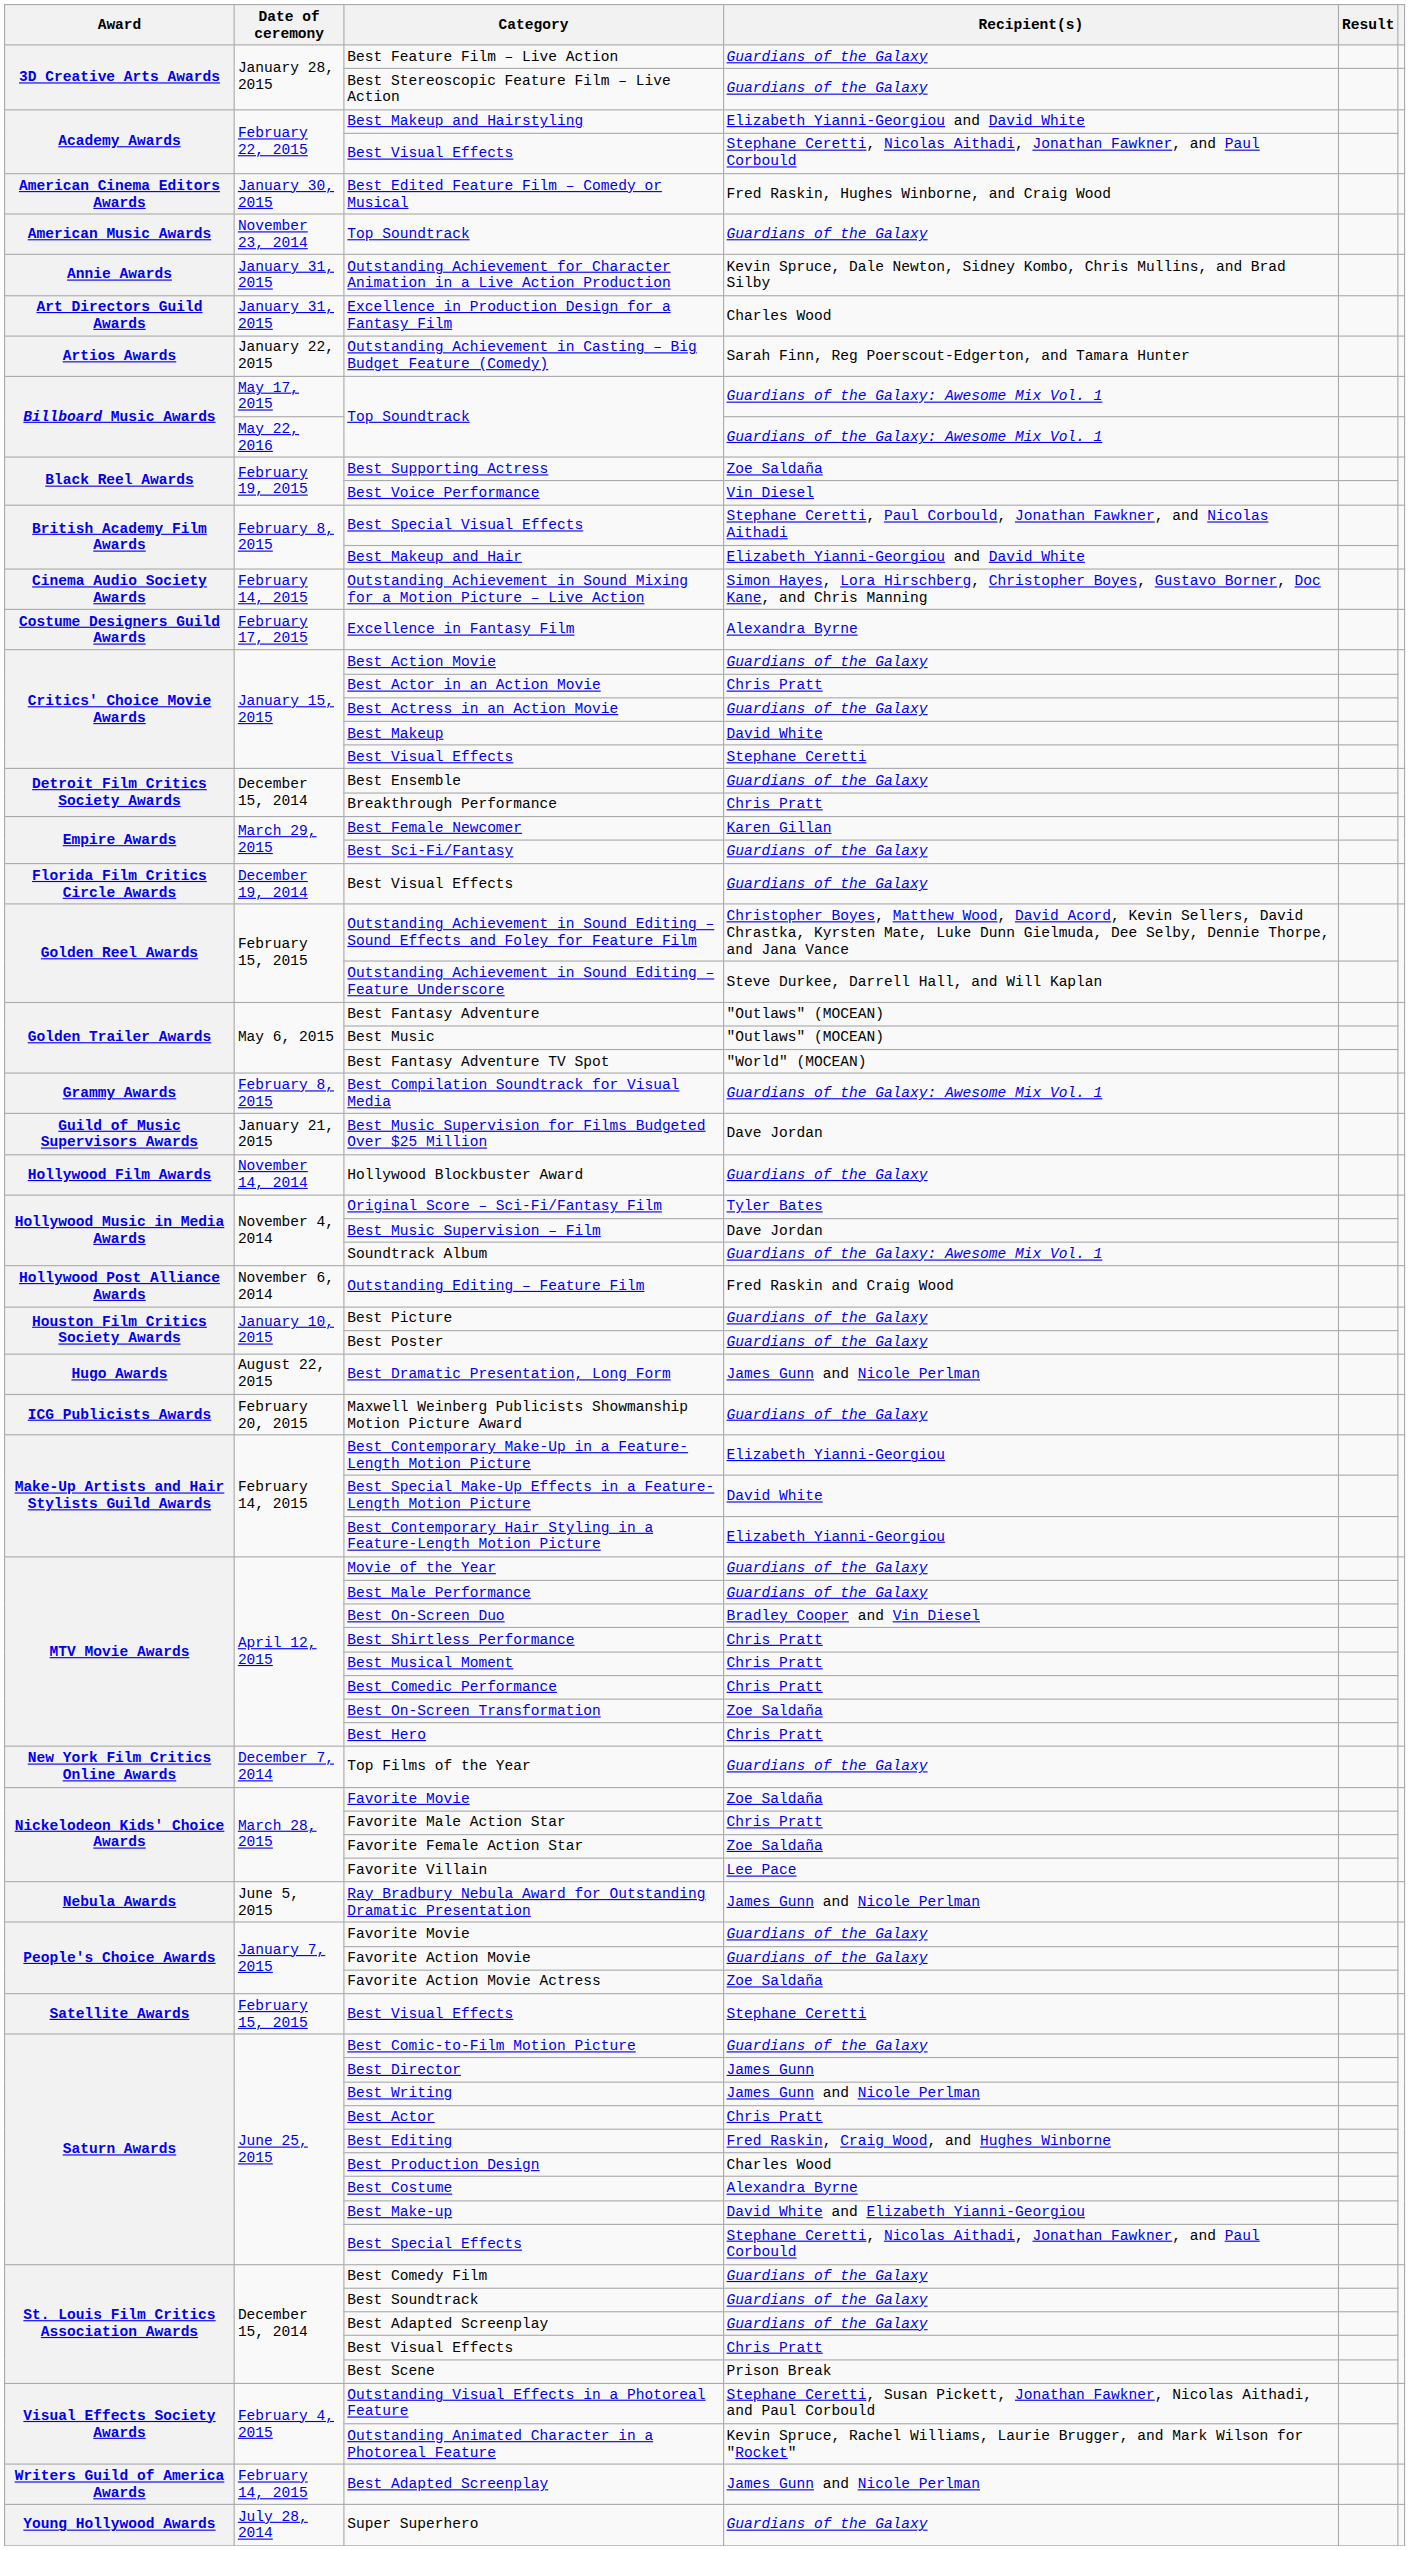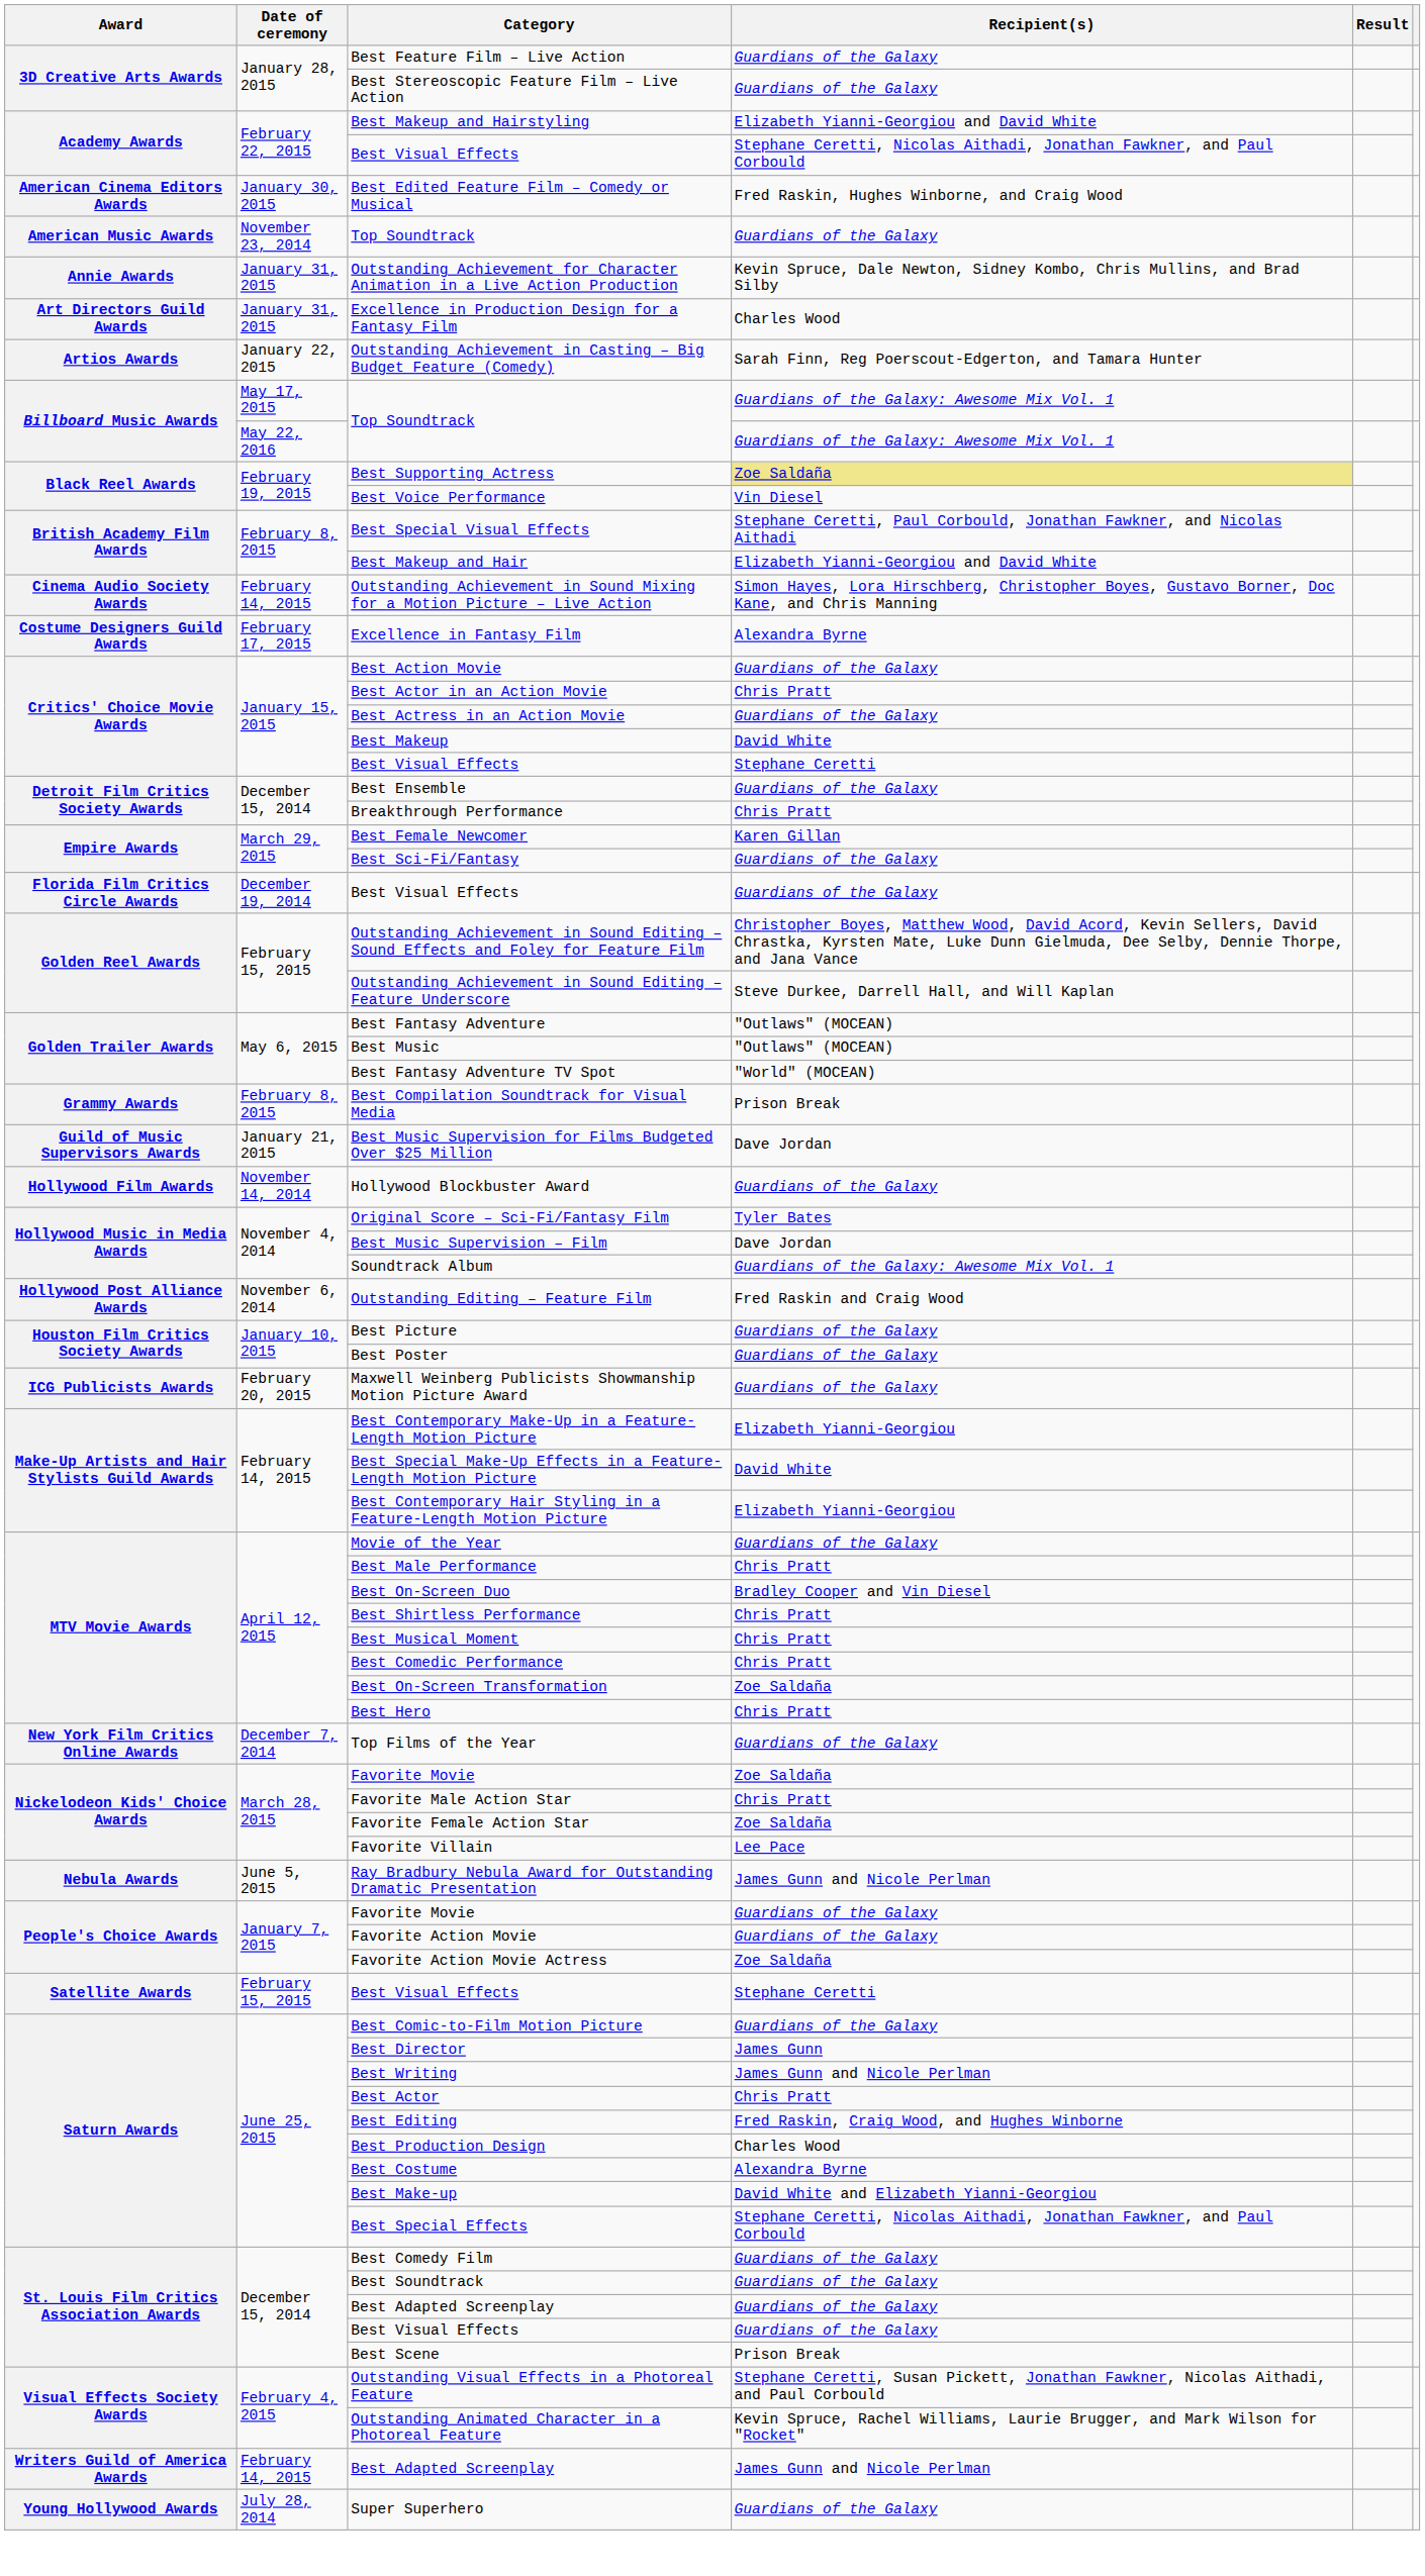Best Supporting Actress | Recipient(s): no background -> khaki background
Best Compilation Soundtrack for Visual Media | Recipient(s): Guardians of the Galaxy: Awesome Mix Vol. 1 -> Prison Break
- row: Hugo Awards | August 22, 2015 | Best Dramatic Presentation, Long Form | James Gunn and Nicole Perlman
Best Male Performance | Recipient(s): Guardians of the Galaxy -> Chris Pratt
December 15, 2014 / Best Visual Effects | Recipient(s): Chris Pratt -> Guardians of the Galaxy
